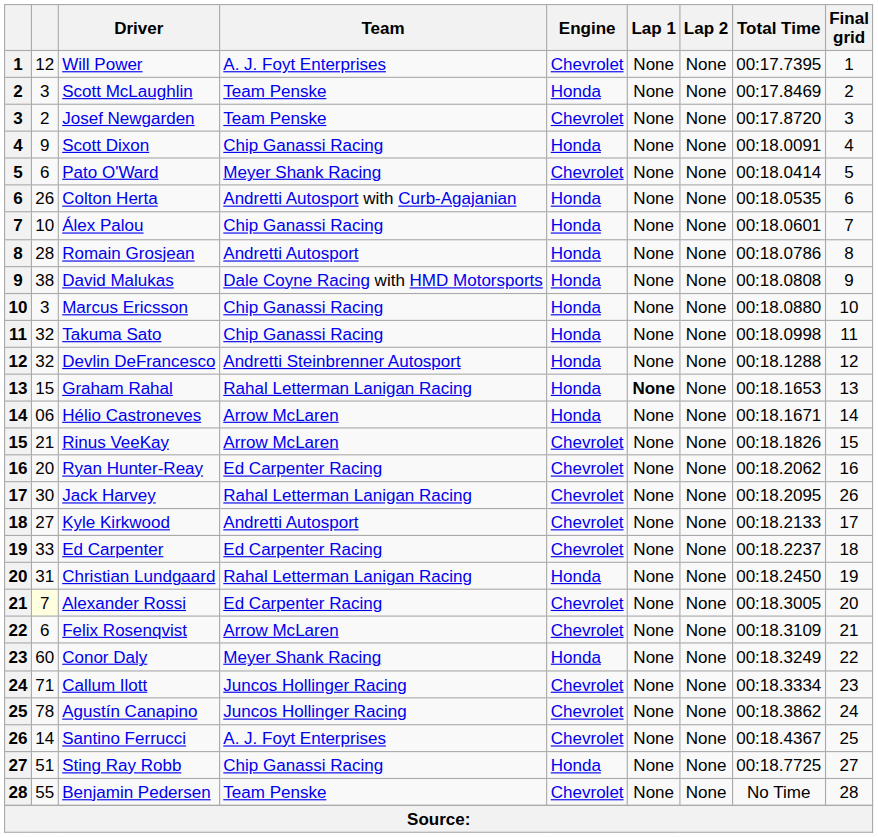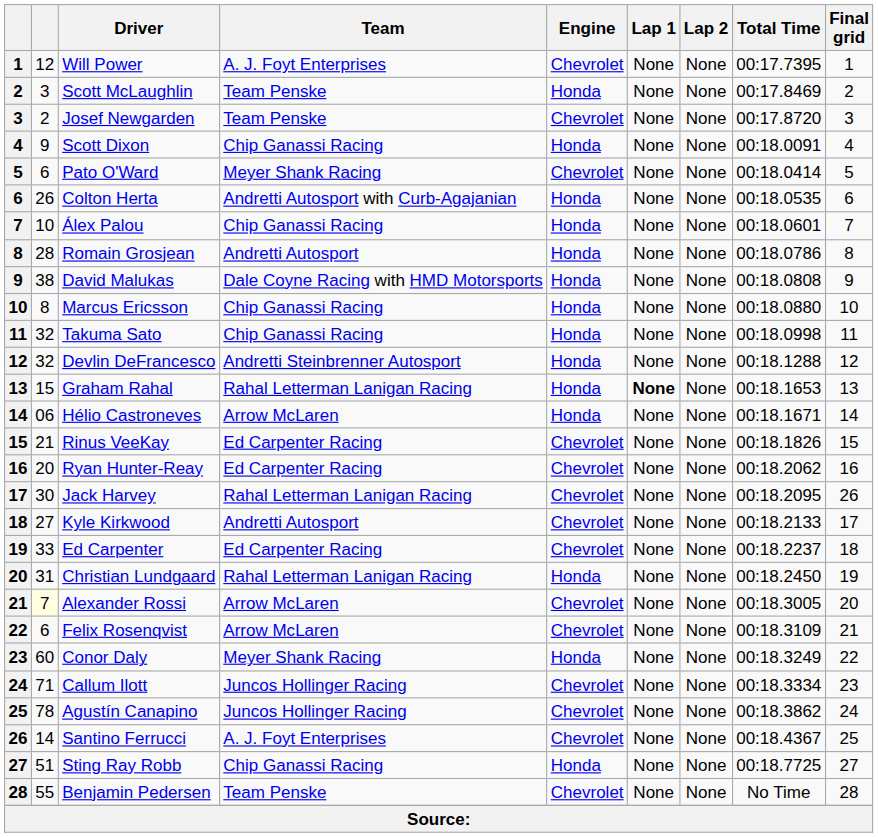Marcus Ericsson | column 2: 3 -> 8
Rinus VeeKay | Team: Arrow McLaren -> Ed Carpenter Racing
Alexander Rossi | Team: Ed Carpenter Racing -> Arrow McLaren
